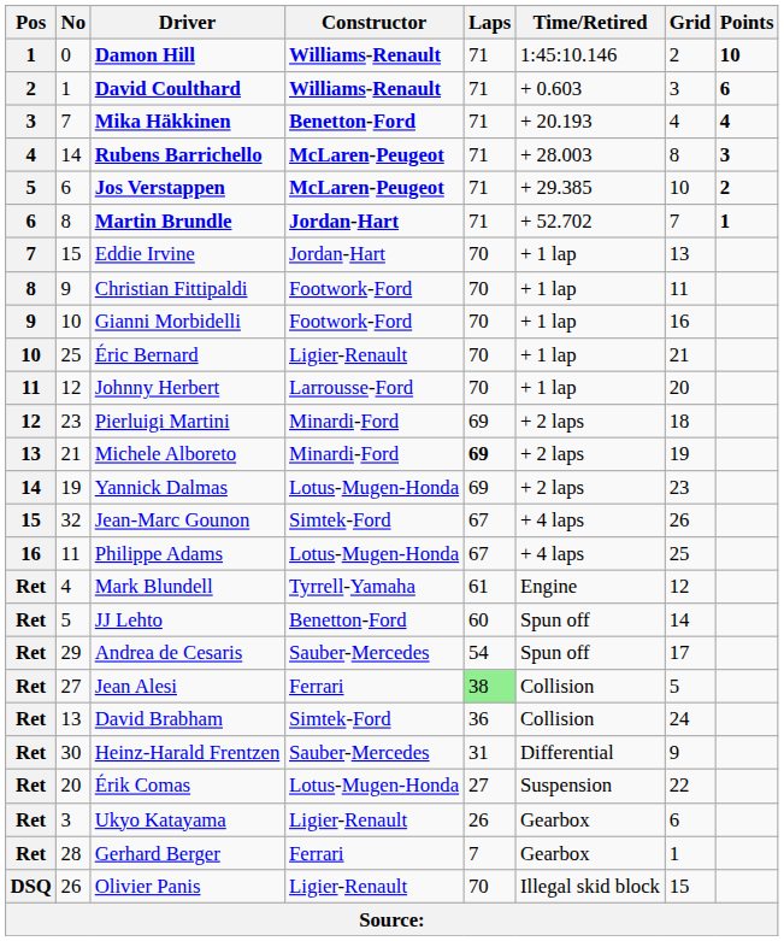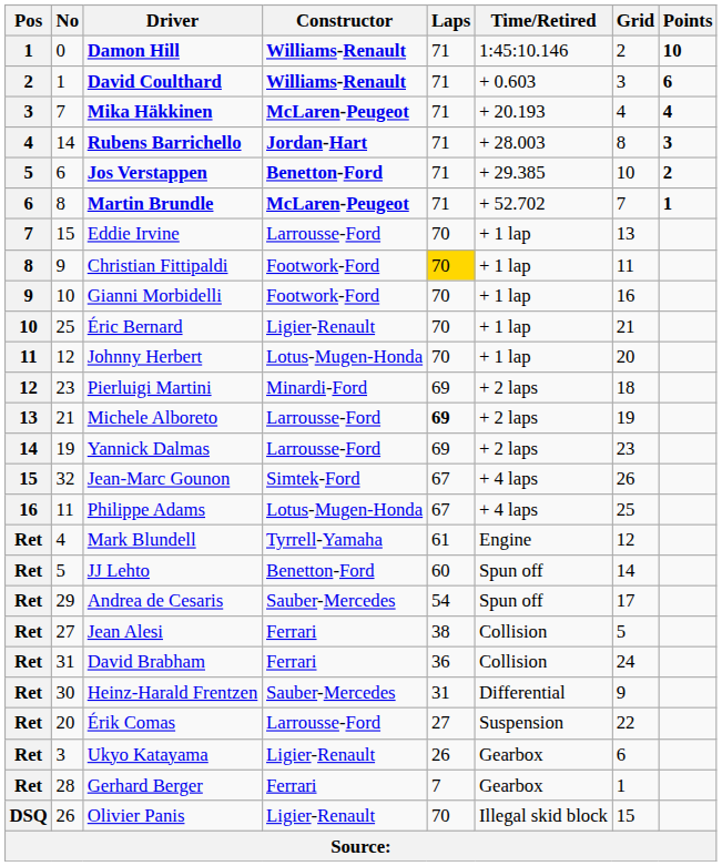Mika Häkkinen | Constructor: Benetton-Ford -> McLaren-Peugeot
Rubens Barrichello | Constructor: McLaren-Peugeot -> Jordan-Hart
Jos Verstappen | Constructor: McLaren-Peugeot -> Benetton-Ford
Martin Brundle | Constructor: Jordan-Hart -> McLaren-Peugeot
Eddie Irvine | Constructor: Jordan-Hart -> Larrousse-Ford
Christian Fittipaldi | Laps: no background -> gold background
Johnny Herbert | Constructor: Larrousse-Ford -> Lotus-Mugen-Honda
Michele Alboreto | Constructor: Minardi-Ford -> Larrousse-Ford
Yannick Dalmas | Constructor: Lotus-Mugen-Honda -> Larrousse-Ford
Jean Alesi | Laps: lightgreen background -> no background
David Brabham | No: 13 -> 31
David Brabham | Constructor: Simtek-Ford -> Ferrari
Érik Comas | Constructor: Lotus-Mugen-Honda -> Larrousse-Ford
